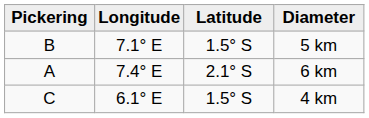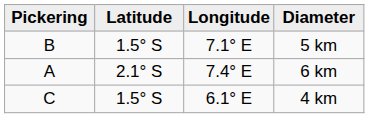columns swapped: Latitude <-> Longitude
